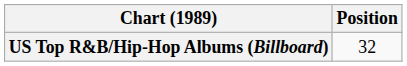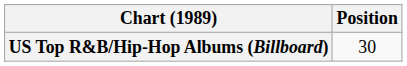US Top R&B/Hip-Hop Albums (Billboard) | Position: 32 -> 30
